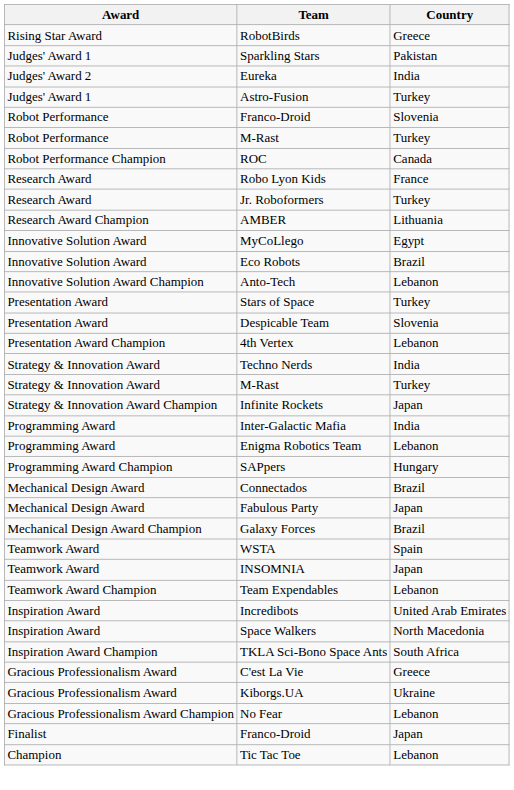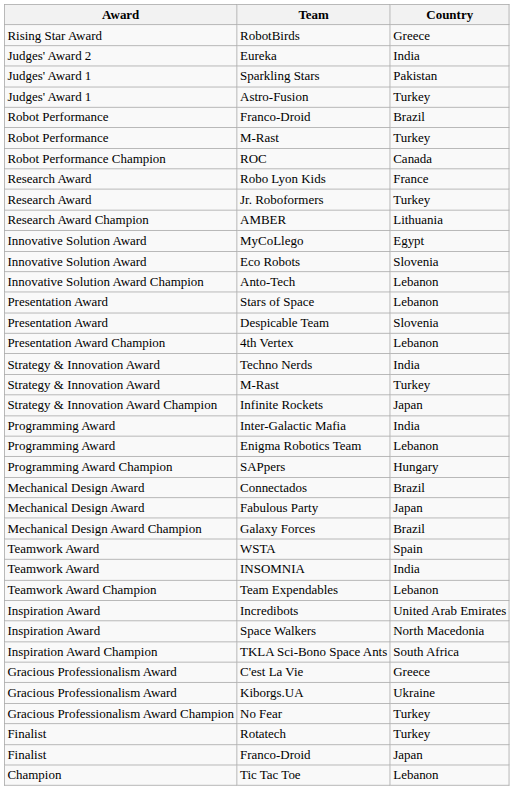rows swapped: Sparkling Stars <-> Eureka
Robot Performance / Franco-Droid | Country: Slovenia -> Brazil
Eco Robots | Country: Brazil -> Slovenia
Stars of Space | Country: Turkey -> Lebanon
INSOMNIA | Country: Japan -> India
No Fear | Country: Lebanon -> Turkey
+ row: Finalist | Rotatech | Turkey
